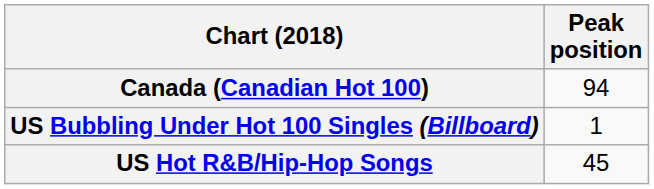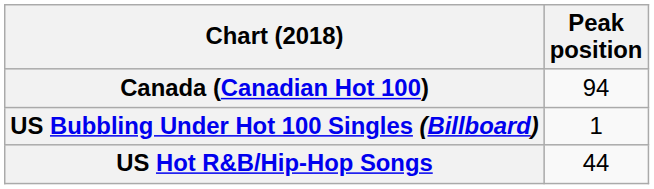US Hot R&B/Hip-Hop Songs | Peak position: 45 -> 44
